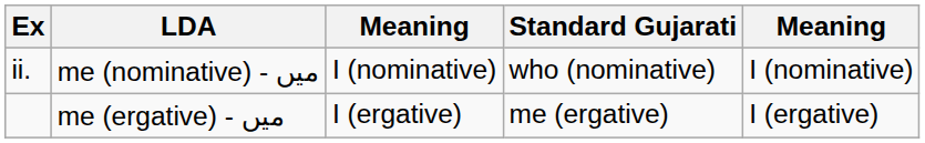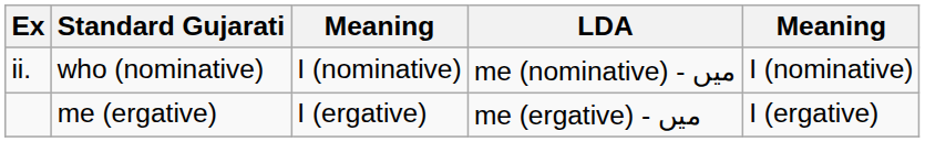columns swapped: Standard Gujarati <-> LDA
